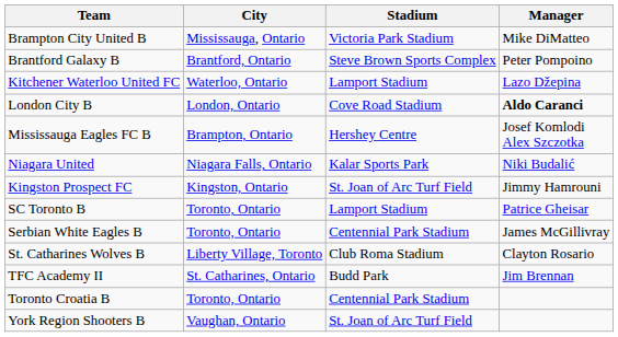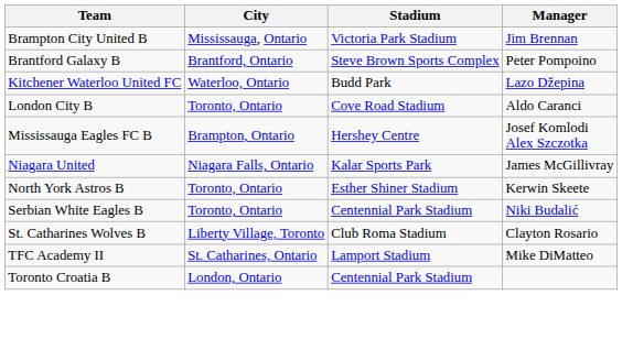Brampton City United B | Manager: Mike DiMatteo -> Jim Brennan
Kitchener Waterloo United FC | Stadium: Lamport Stadium -> Budd Park
London City B | City: London, Ontario -> Toronto, Ontario
London City B | Manager: bold -> normal
Niagara United | Manager: Niki Budalić -> James McGillivray
+ row: North York Astros B | Toronto, Ontario | Esther Shiner Stadium | Kerwin Skeete
- row: Kingston Prospect FC | Kingston, Ontario | St. Joan of Arc Turf Field | Jimmy Hamrouni
- row: SC Toronto B | Toronto, Ontario | Lamport Stadium | Patrice Gheisar
Serbian White Eagles B | Manager: James McGillivray -> Niki Budalić
TFC Academy II | Stadium: Budd Park -> Lamport Stadium
TFC Academy II | Manager: Jim Brennan -> Mike DiMatteo
Toronto Croatia B | City: Toronto, Ontario -> London, Ontario
- row: York Region Shooters B | Vaughan, Ontario | St. Joan of Arc Turf Field
